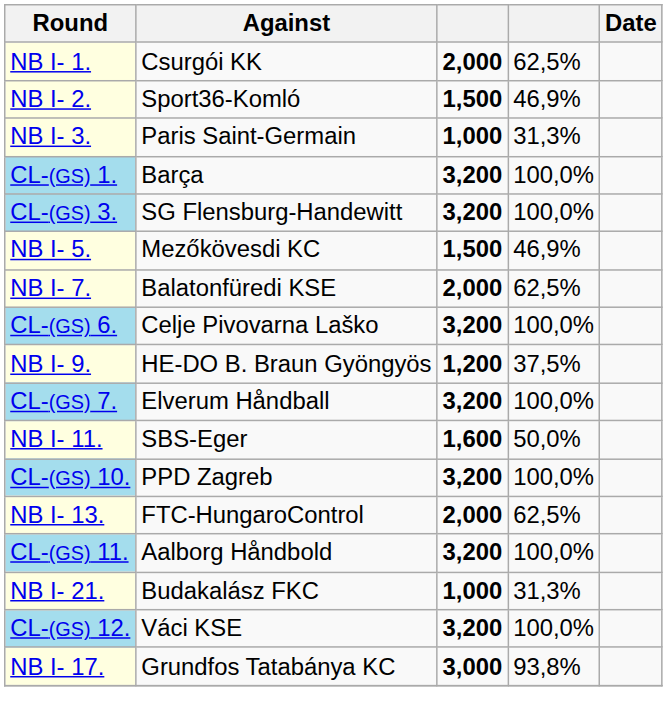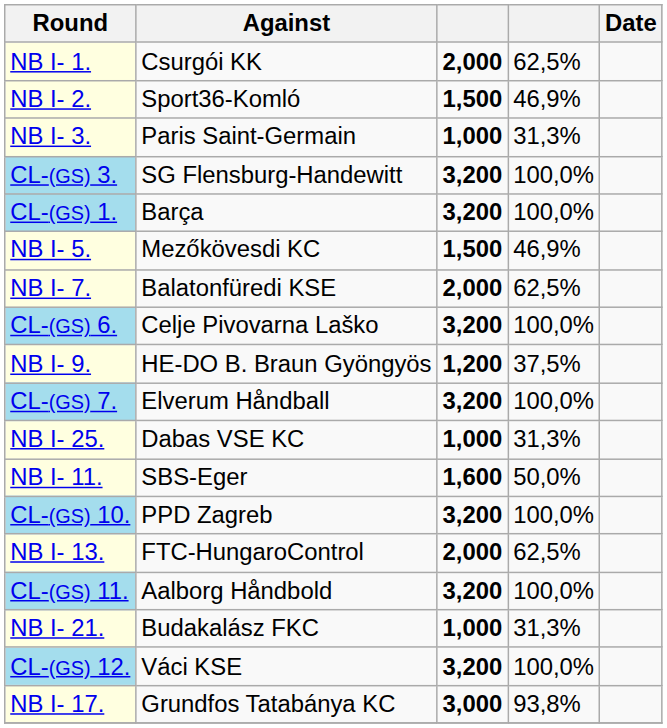rows swapped: CL-(GS) 1. <-> CL-(GS) 3.
+ row: NB I- 25. | Dabas VSE KC | 1,000 | 31,3%
